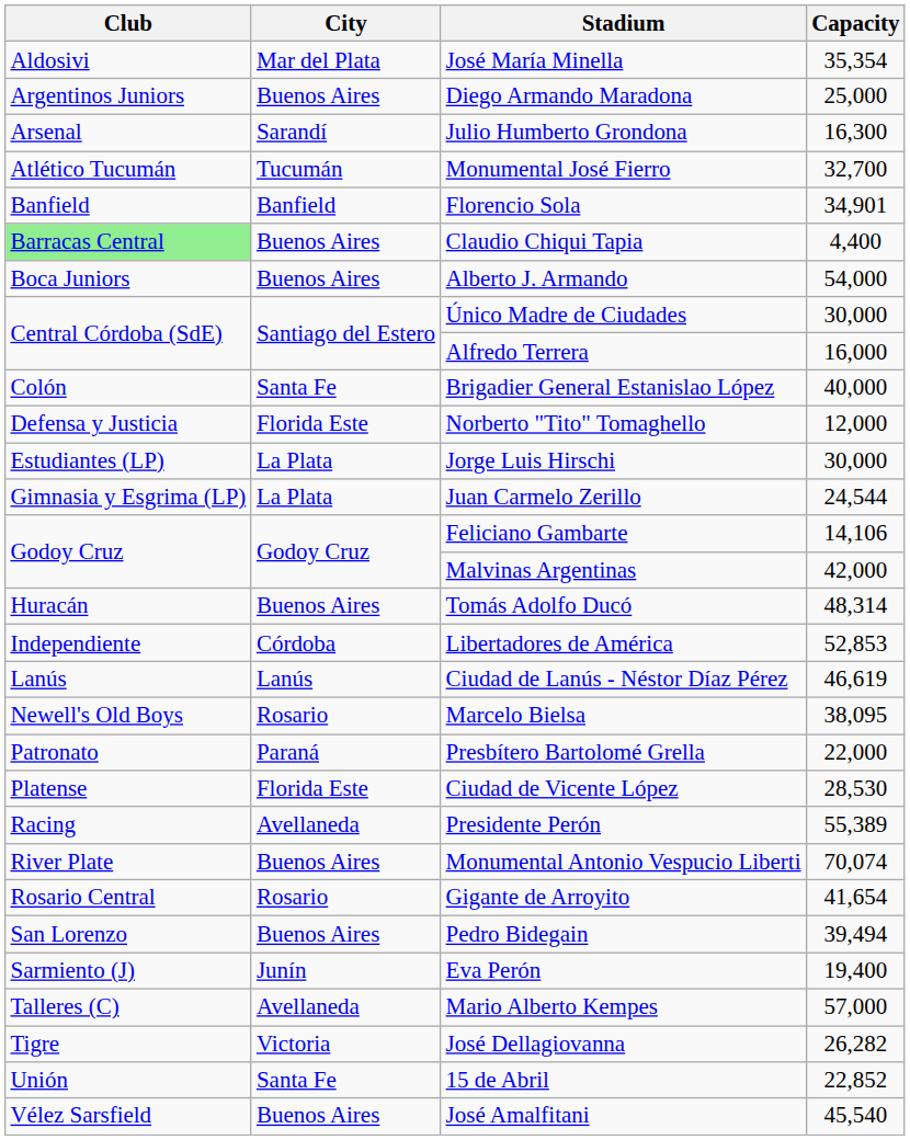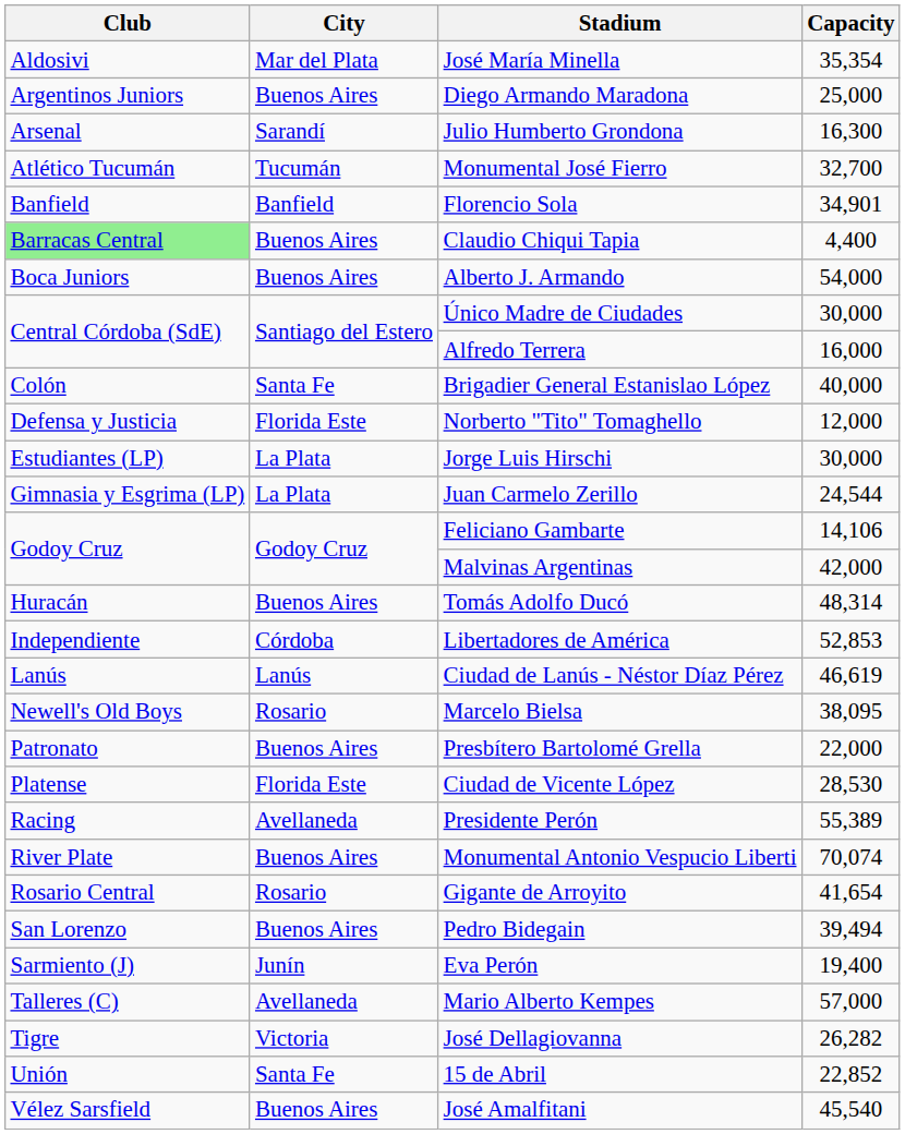Presbítero Bartolomé Grella | City: Paraná -> Buenos Aires
